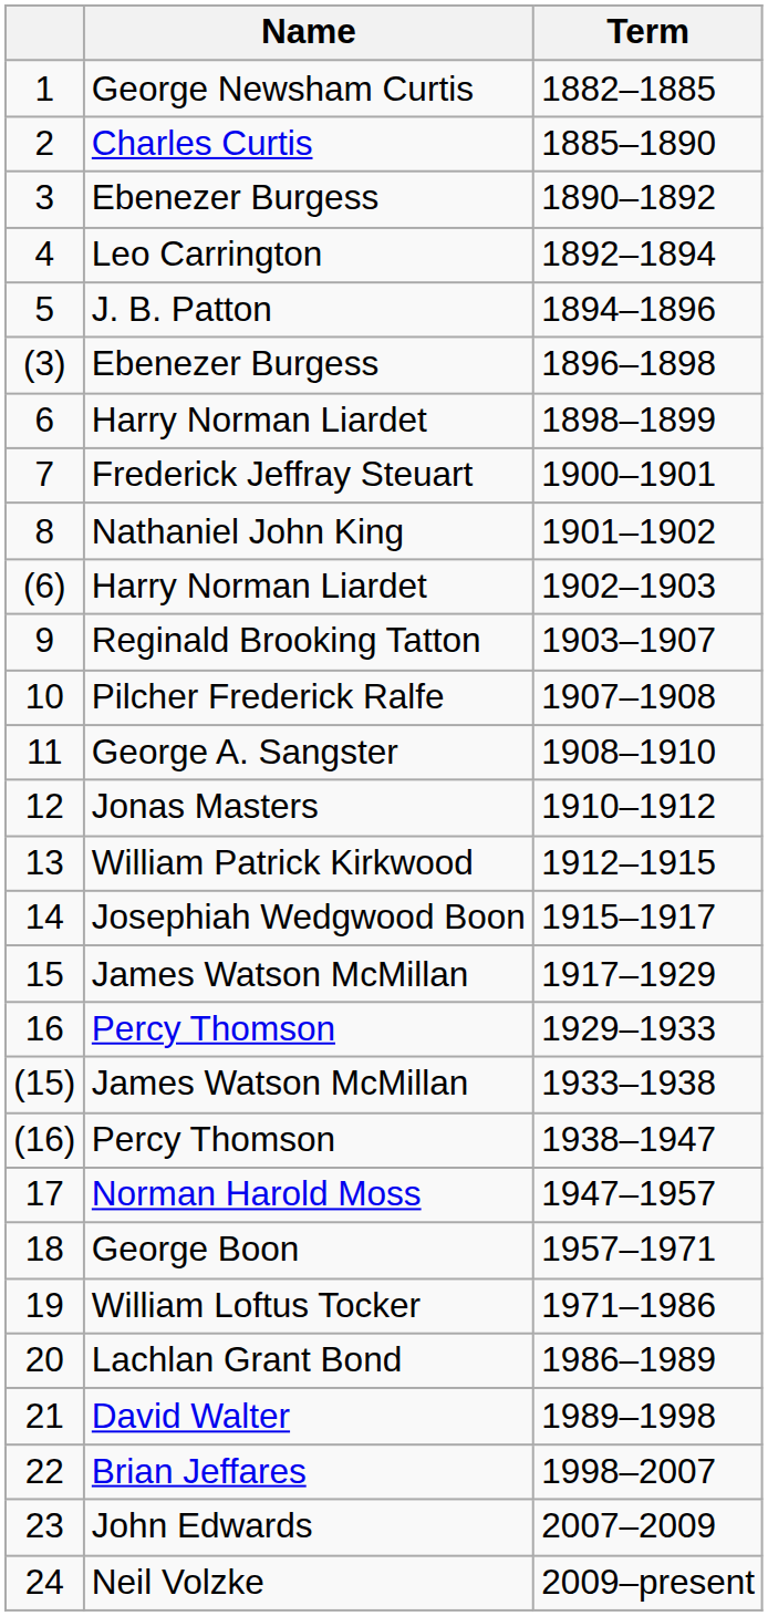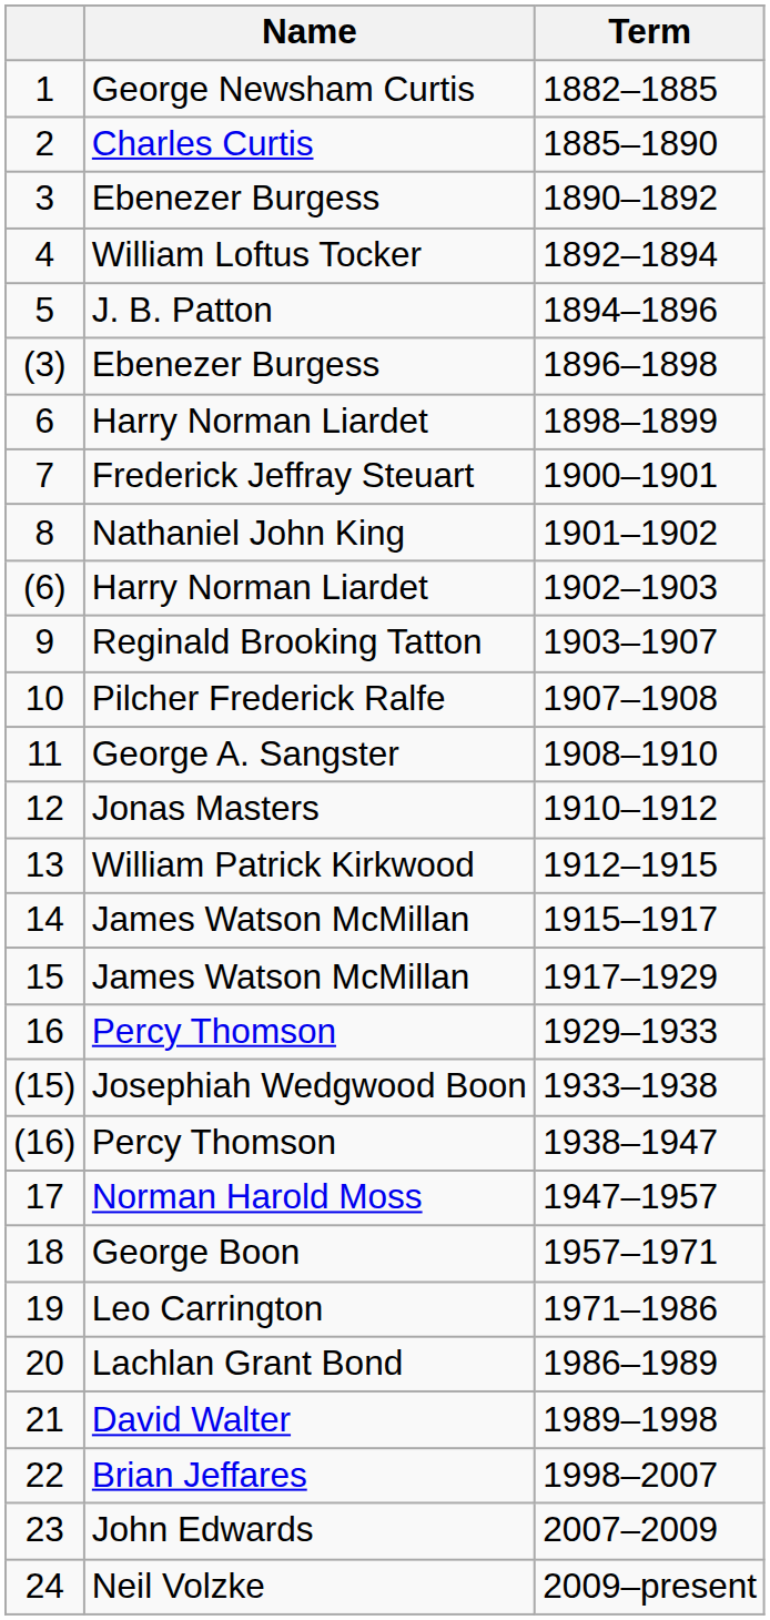4 | Name: Leo Carrington -> William Loftus Tocker
14 | Name: Josephiah Wedgwood Boon -> James Watson McMillan
(15) | Name: James Watson McMillan -> Josephiah Wedgwood Boon
19 | Name: William Loftus Tocker -> Leo Carrington
